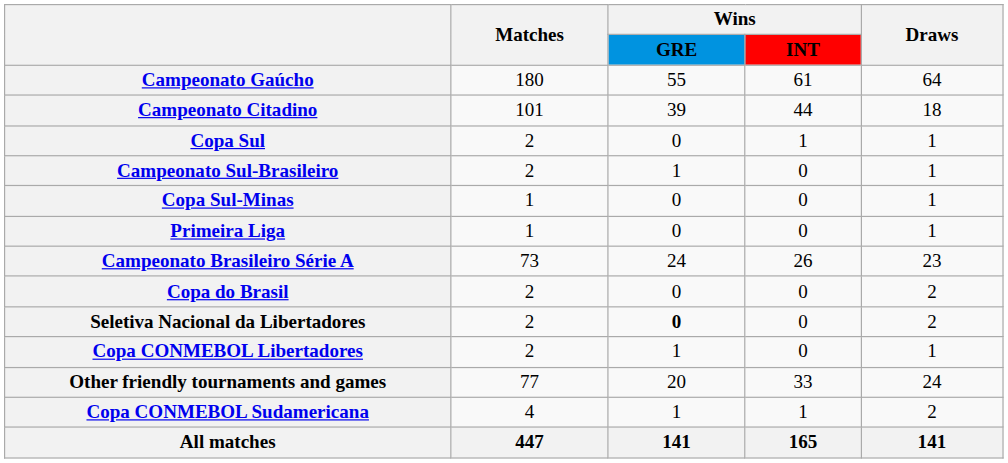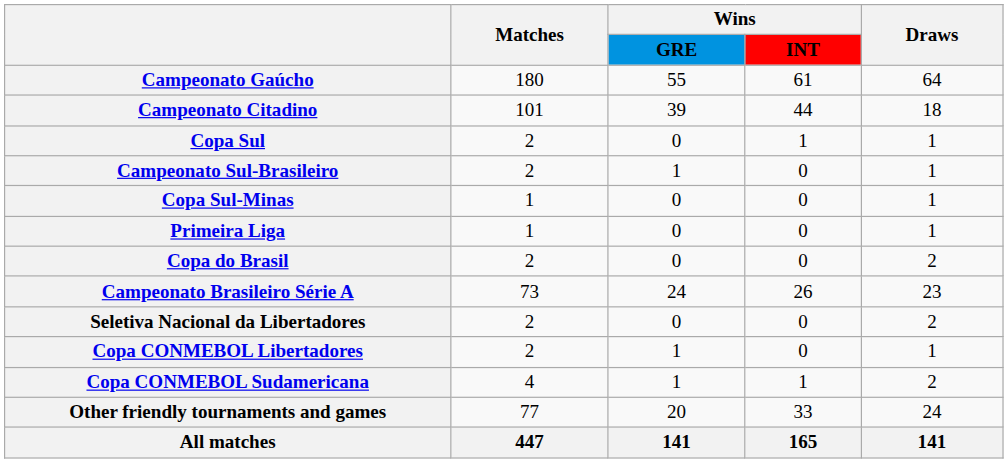rows swapped: Campeonato Brasileiro Série A <-> Copa do Brasil
Seletiva Nacional da Libertadores | Wins / GRE: bold -> normal
rows swapped: Copa CONMEBOL Sudamericana <-> Other friendly tournaments and games
